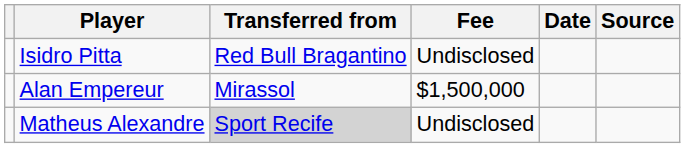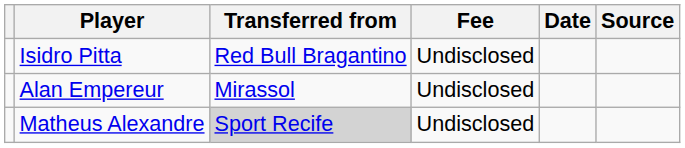Alan Empereur | Fee: $1,500,000 -> Undisclosed
